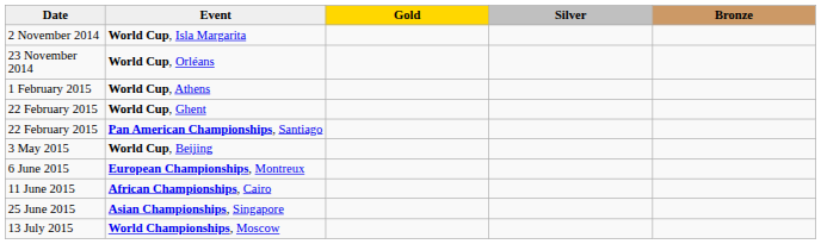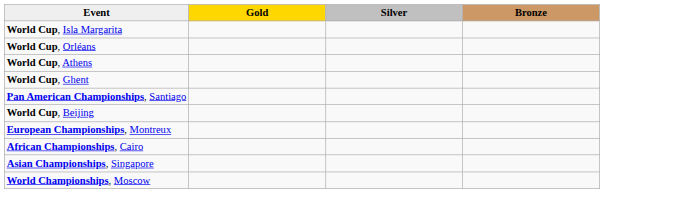- column: Date | 2 November 2014 | 23 November 2014 | 1 February 2015 | 22 February 2015 | 22 February 2015 | 3 May 2015 | 6 June 2015 | 11 June 2015 | 25 June 2015 | 13 July 2015
